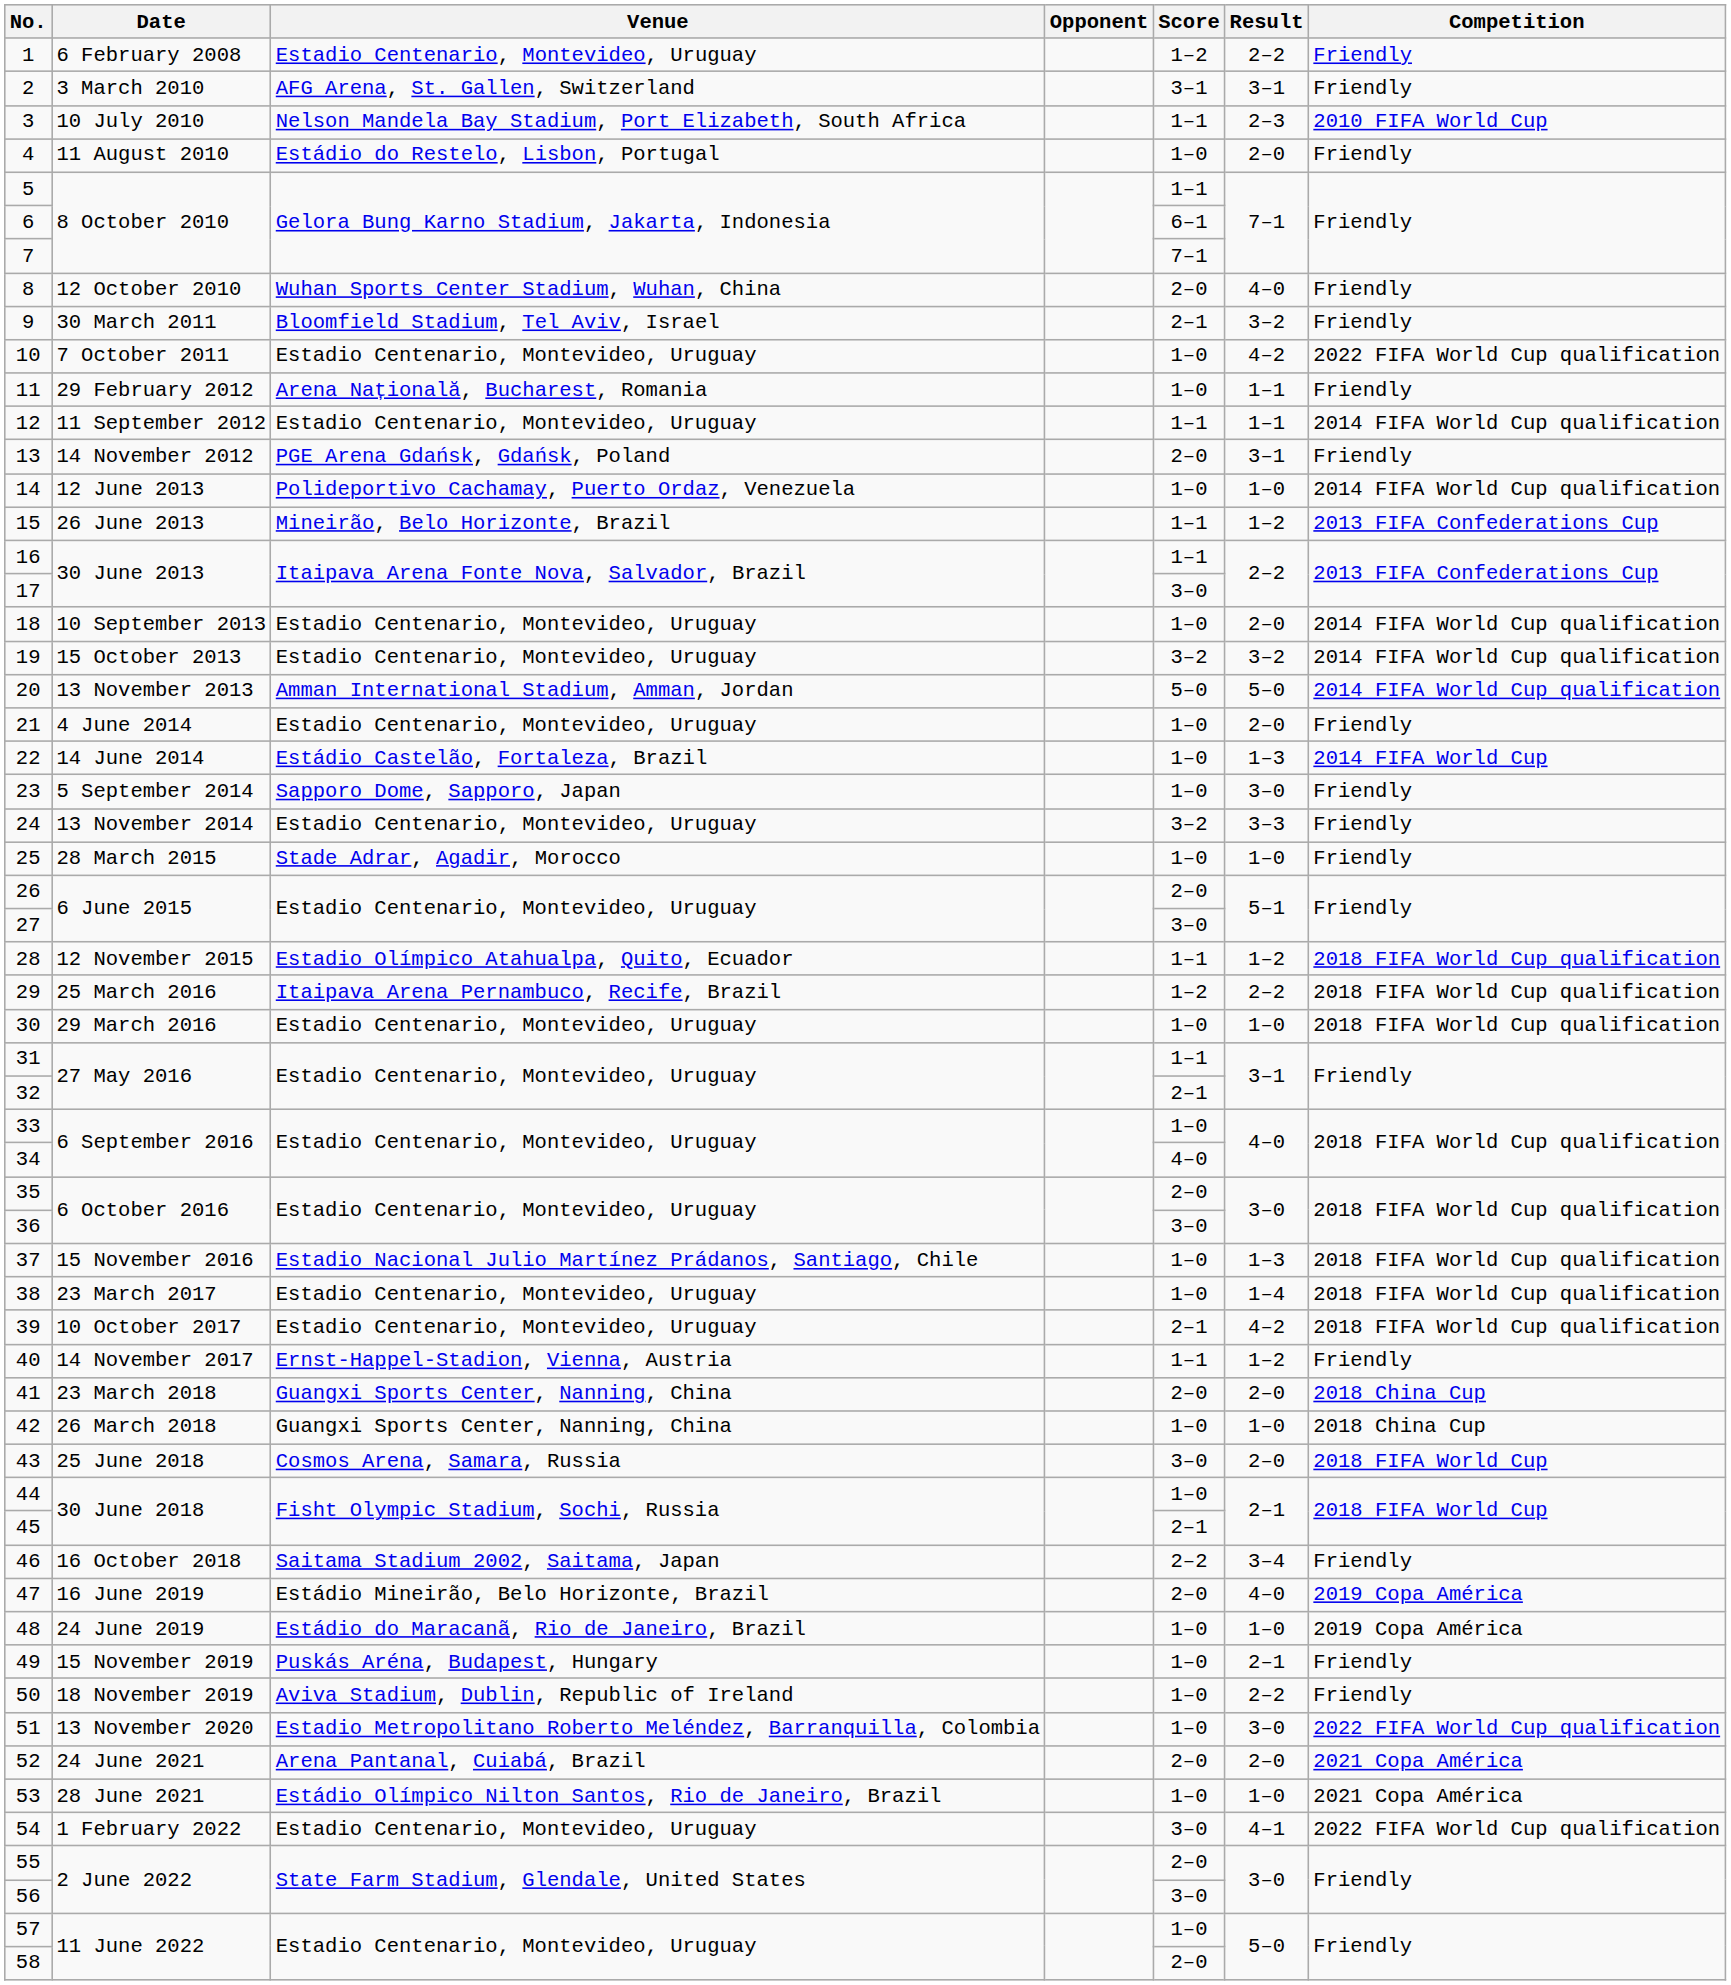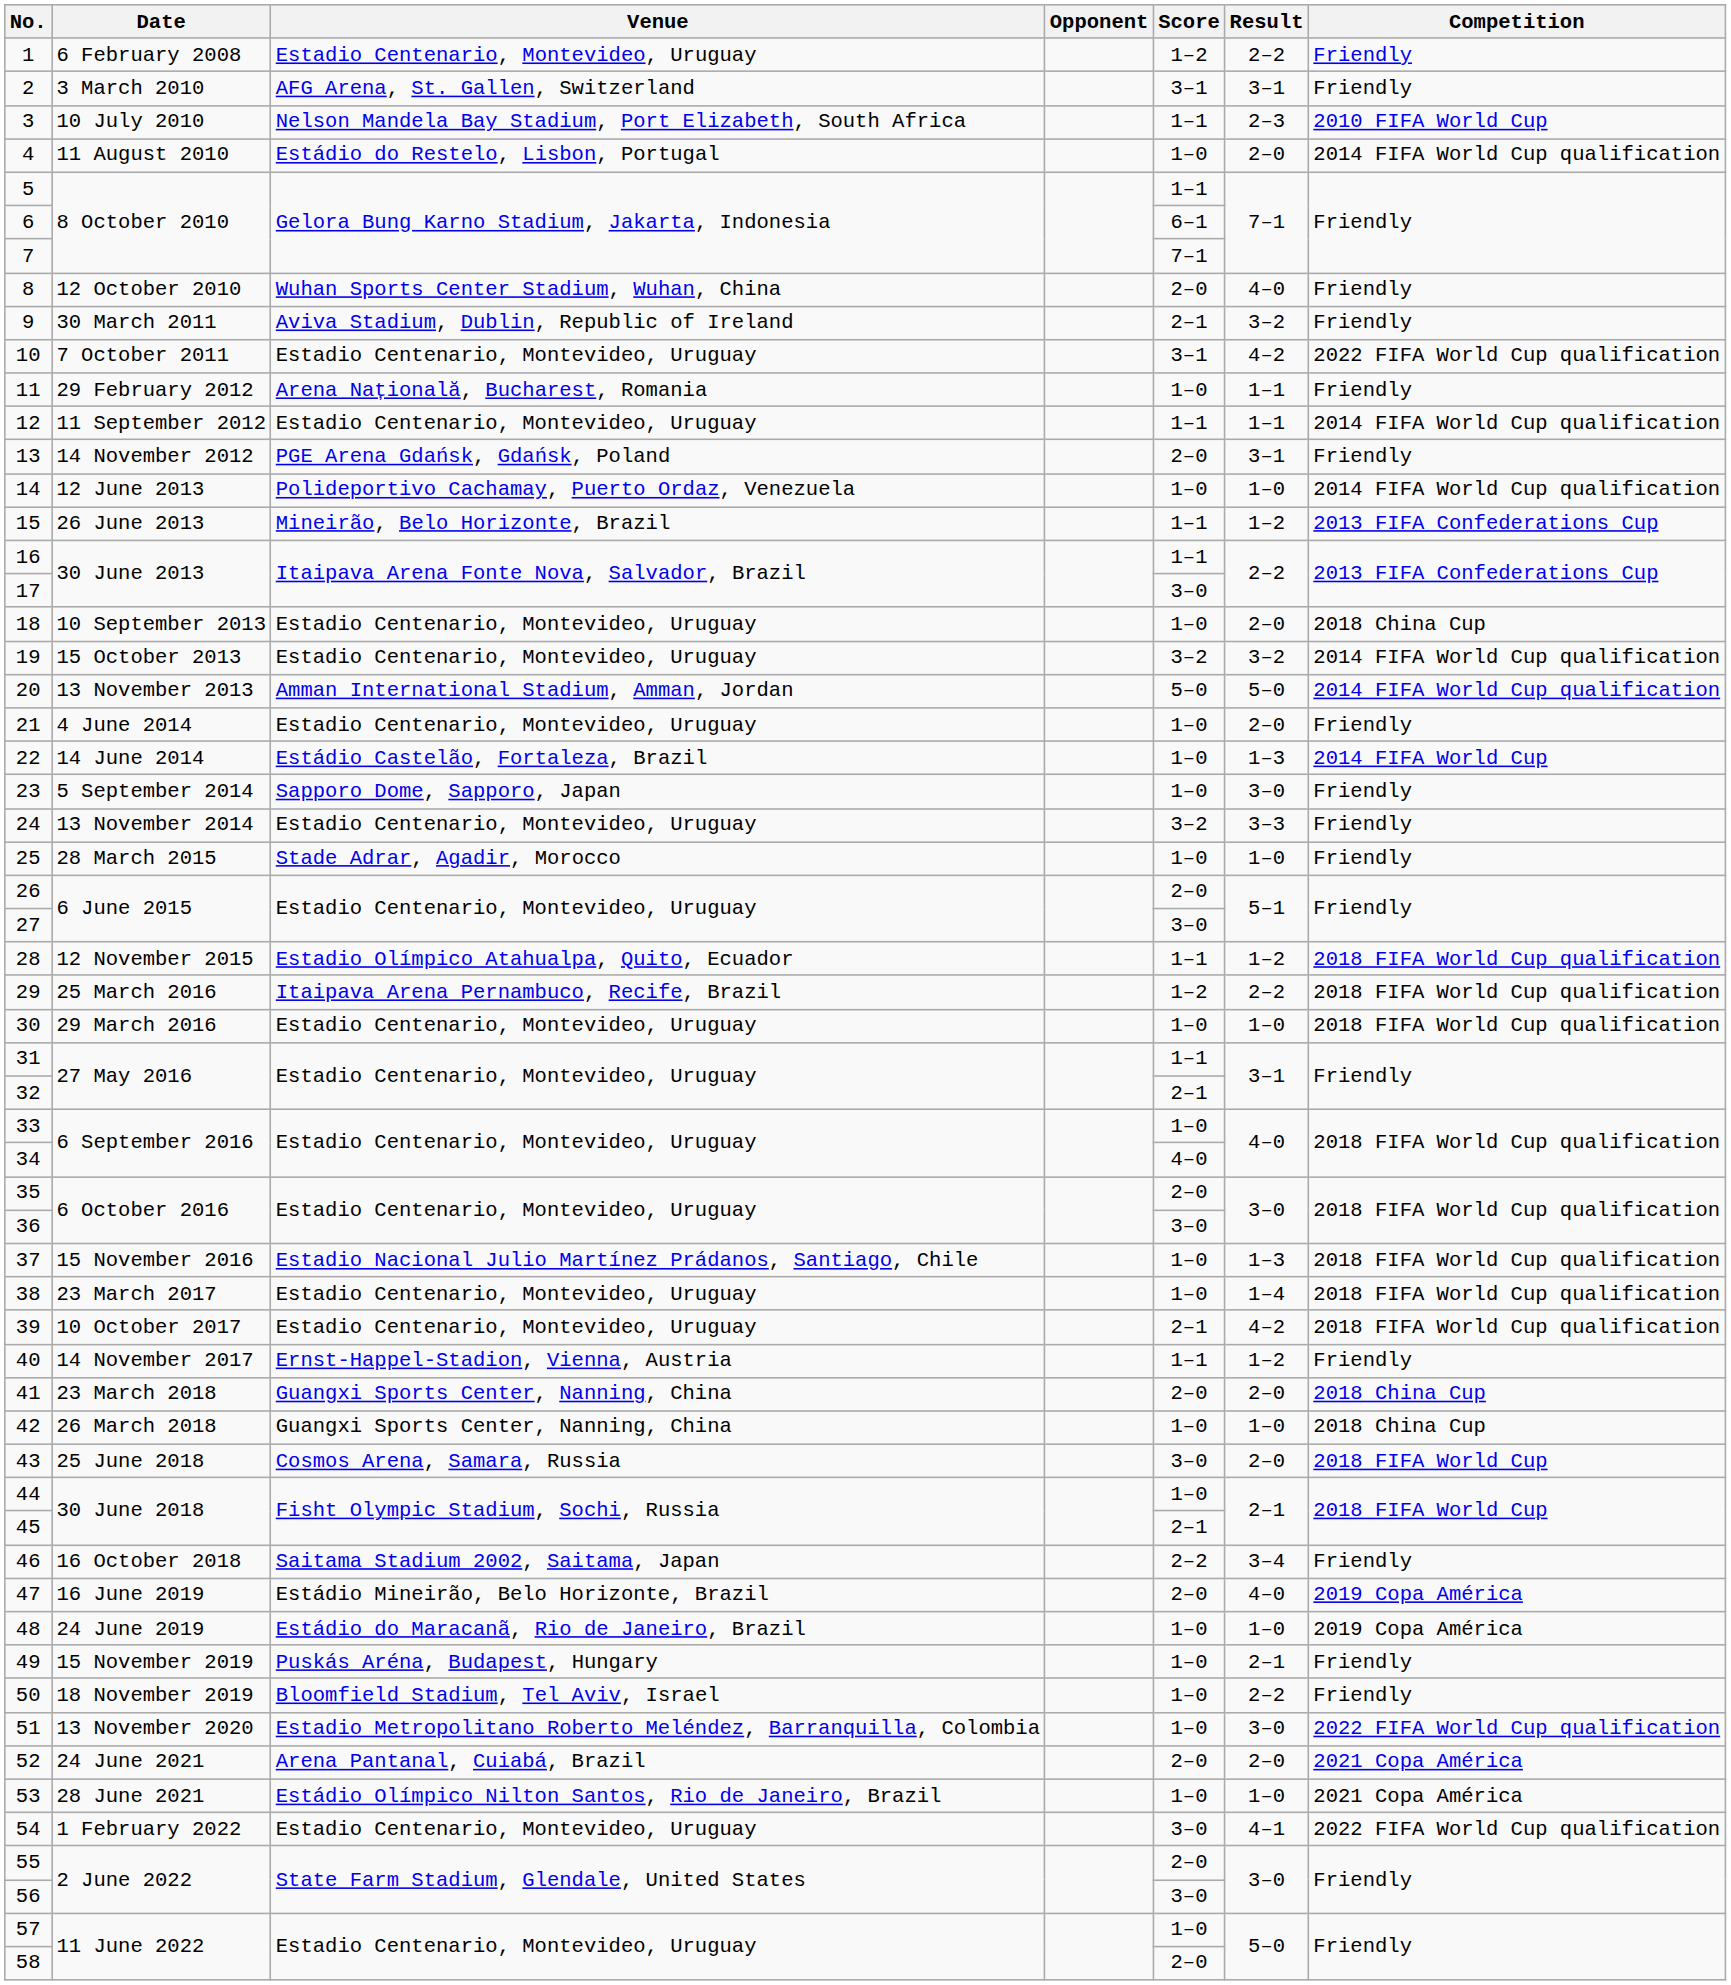4 | Competition: Friendly -> 2014 FIFA World Cup qualification
9 | Venue: Bloomfield Stadium, Tel Aviv, Israel -> Aviva Stadium, Dublin, Republic of Ireland
10 | Score: 1–0 -> 3–1
18 | Competition: 2014 FIFA World Cup qualification -> 2018 China Cup
50 | Venue: Aviva Stadium, Dublin, Republic of Ireland -> Bloomfield Stadium, Tel Aviv, Israel
